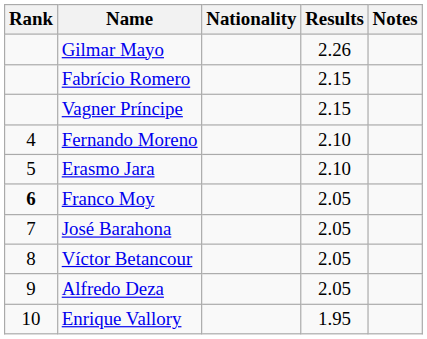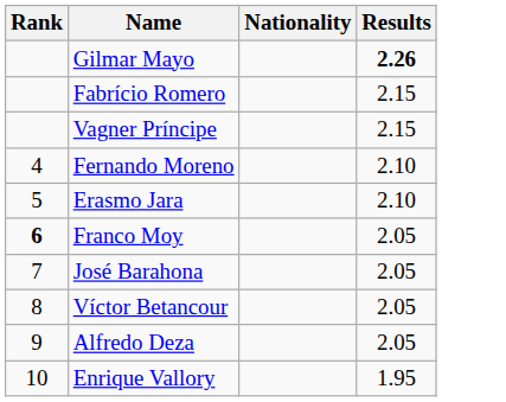- column: Notes
Gilmar Mayo | Results: normal -> bold
